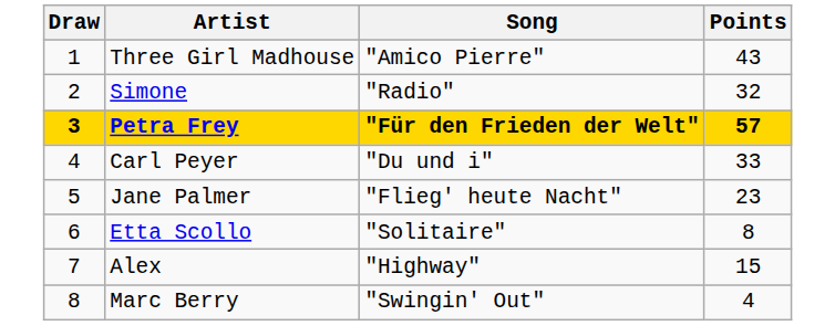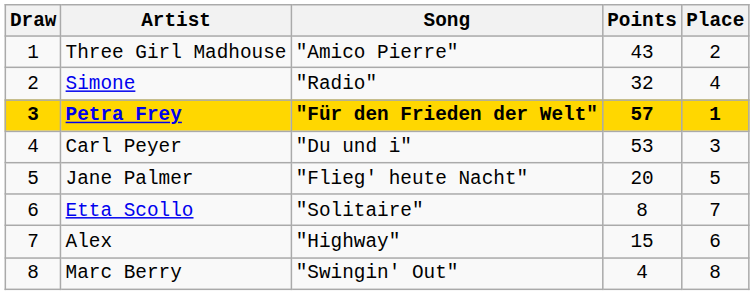+ column: Place | 2 | 4 | 1 | 3 | 5 | 7 | 6 | 8
Carl Peyer | Points: 33 -> 53
Jane Palmer | Points: 23 -> 20
